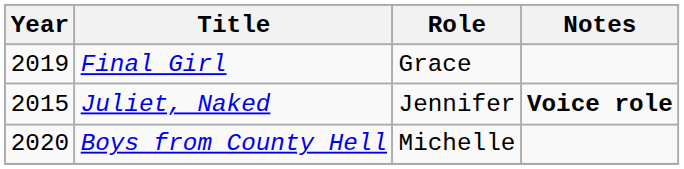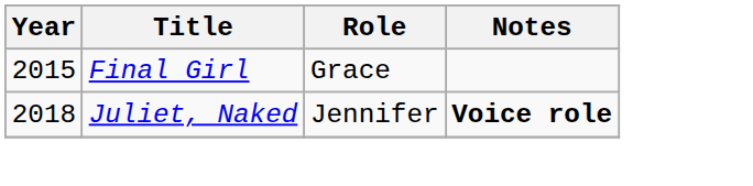Final Girl | Year: 2019 -> 2015
Juliet, Naked | Year: 2015 -> 2018
- row: 2020 | Boys from County Hell | Michelle
